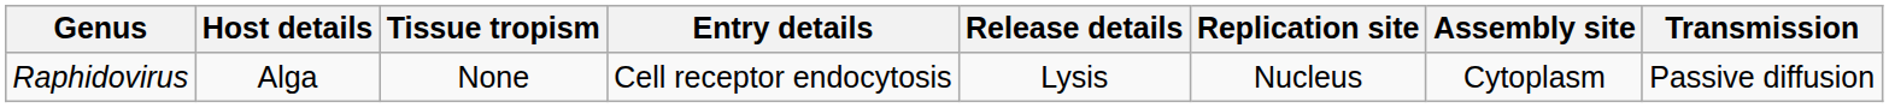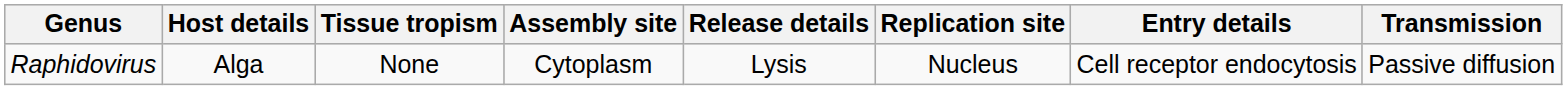columns swapped: Entry details <-> Assembly site
